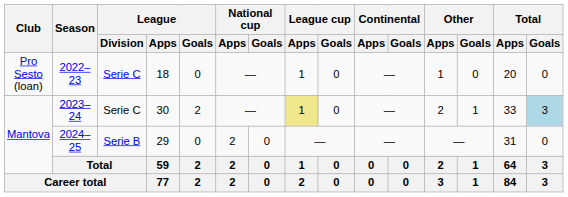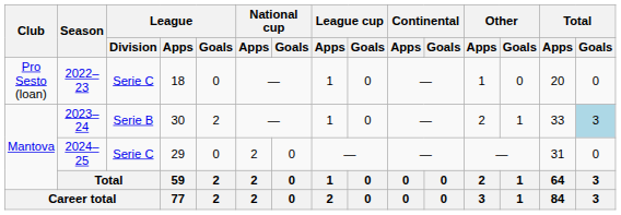2023–24 | League / Division: Serie C -> Serie B
2023–24 | League cup / Apps: khaki background -> no background
2024–25 | League / Division: Serie B -> Serie C
